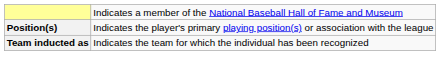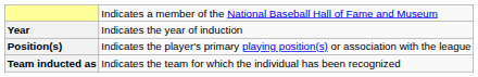+ row: Year | Indicates the year of induction
